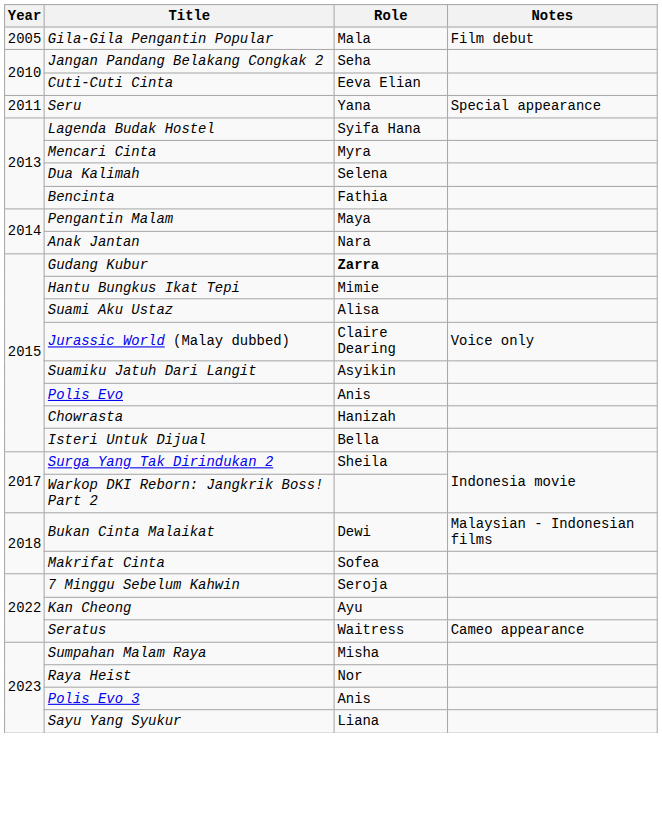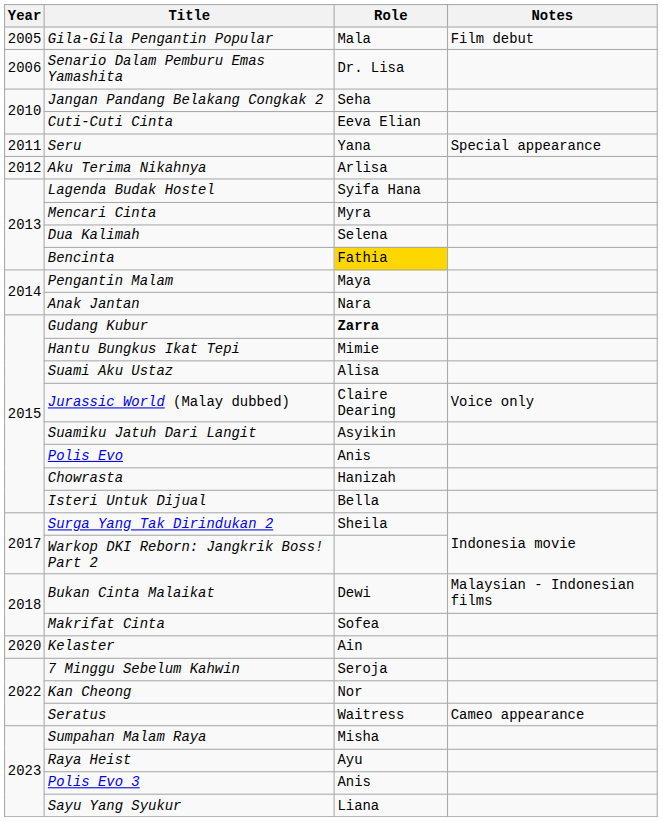+ row: 2006 | Senario Dalam Pemburu Emas Yamashita | Dr. Lisa
+ row: 2012 | Aku Terima Nikahnya | Arlisa
Bencinta | Role: no background -> gold background
+ row: 2020 | Kelaster | Ain
Kan Cheong | Role: Ayu -> Nor
Raya Heist | Role: Nor -> Ayu
